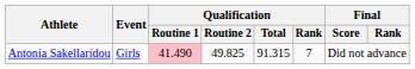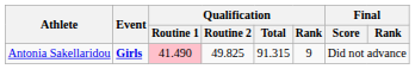Antonia Sakellaridou | Event: normal -> bold
Antonia Sakellaridou | Qualification / Rank: 7 -> 9
